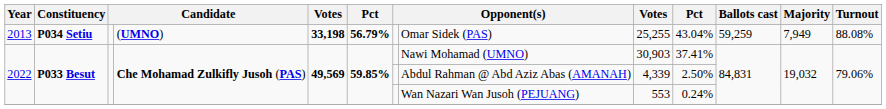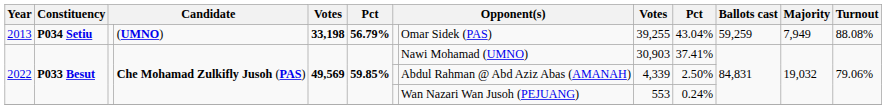2013 | column 9: 25,255 -> 39,255
